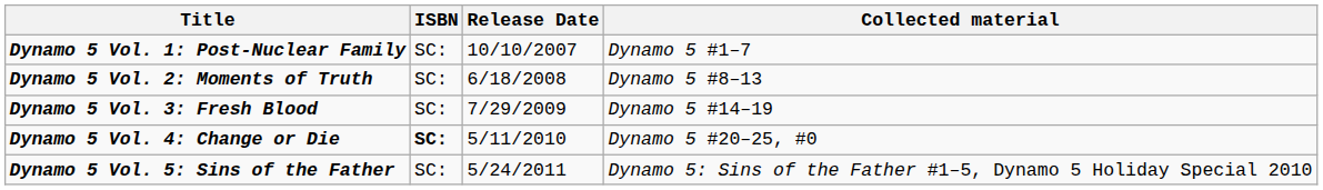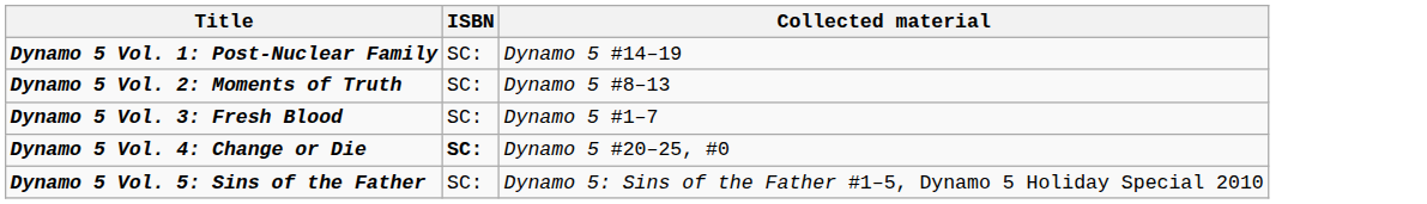- column: Release Date | 10/10/2007 | 6/18/2008 | 7/29/2009 | 5/11/2010 | 5/24/2011
Dynamo 5 Vol. 1: Post-Nuclear Family | Collected material: Dynamo 5 #1–7 -> Dynamo 5 #14–19
Dynamo 5 Vol. 3: Fresh Blood | Collected material: Dynamo 5 #14–19 -> Dynamo 5 #1–7
